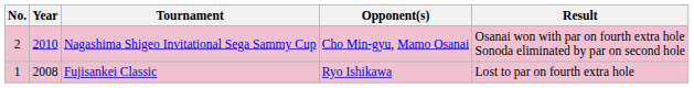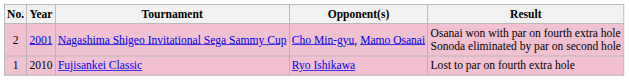Nagashima Shigeo Invitational Sega Sammy Cup | Year: 2010 -> 2001
Fujisankei Classic | Year: 2008 -> 2010
